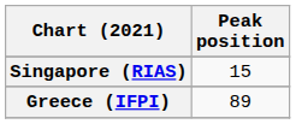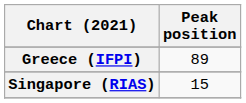rows swapped: Greece (IFPI) <-> Singapore (RIAS)
